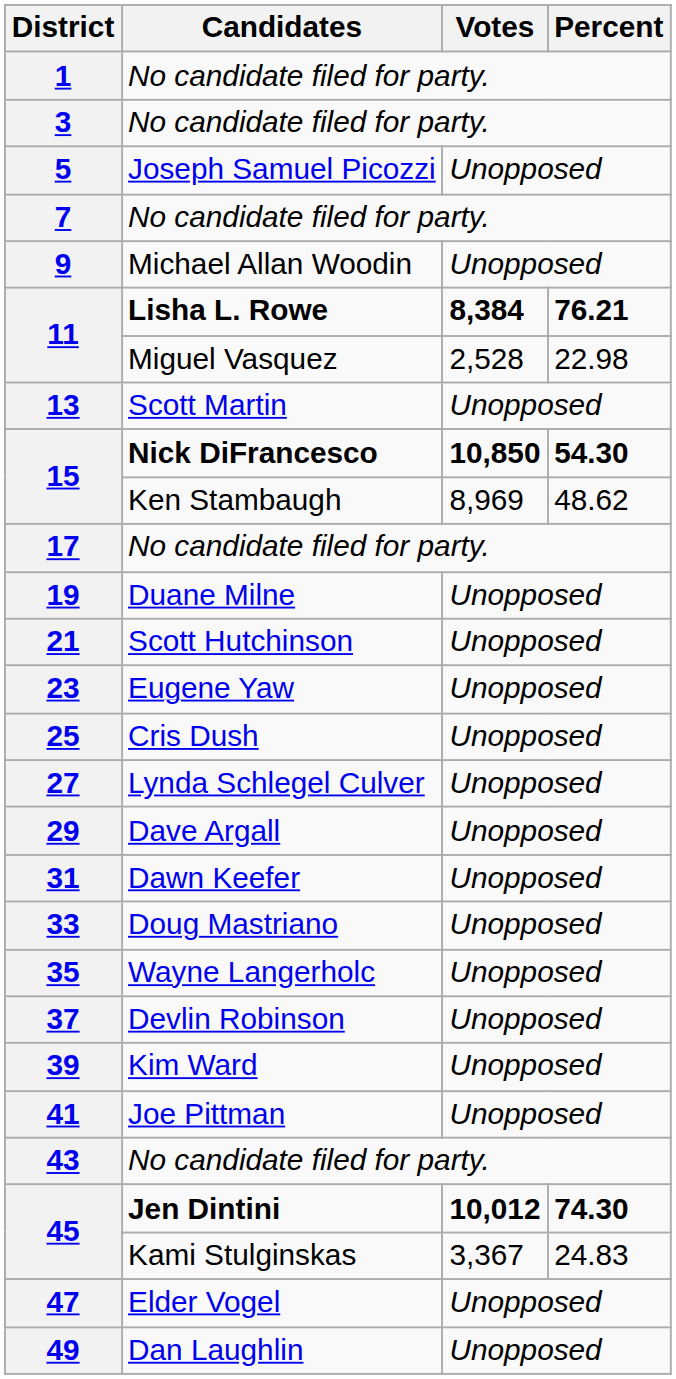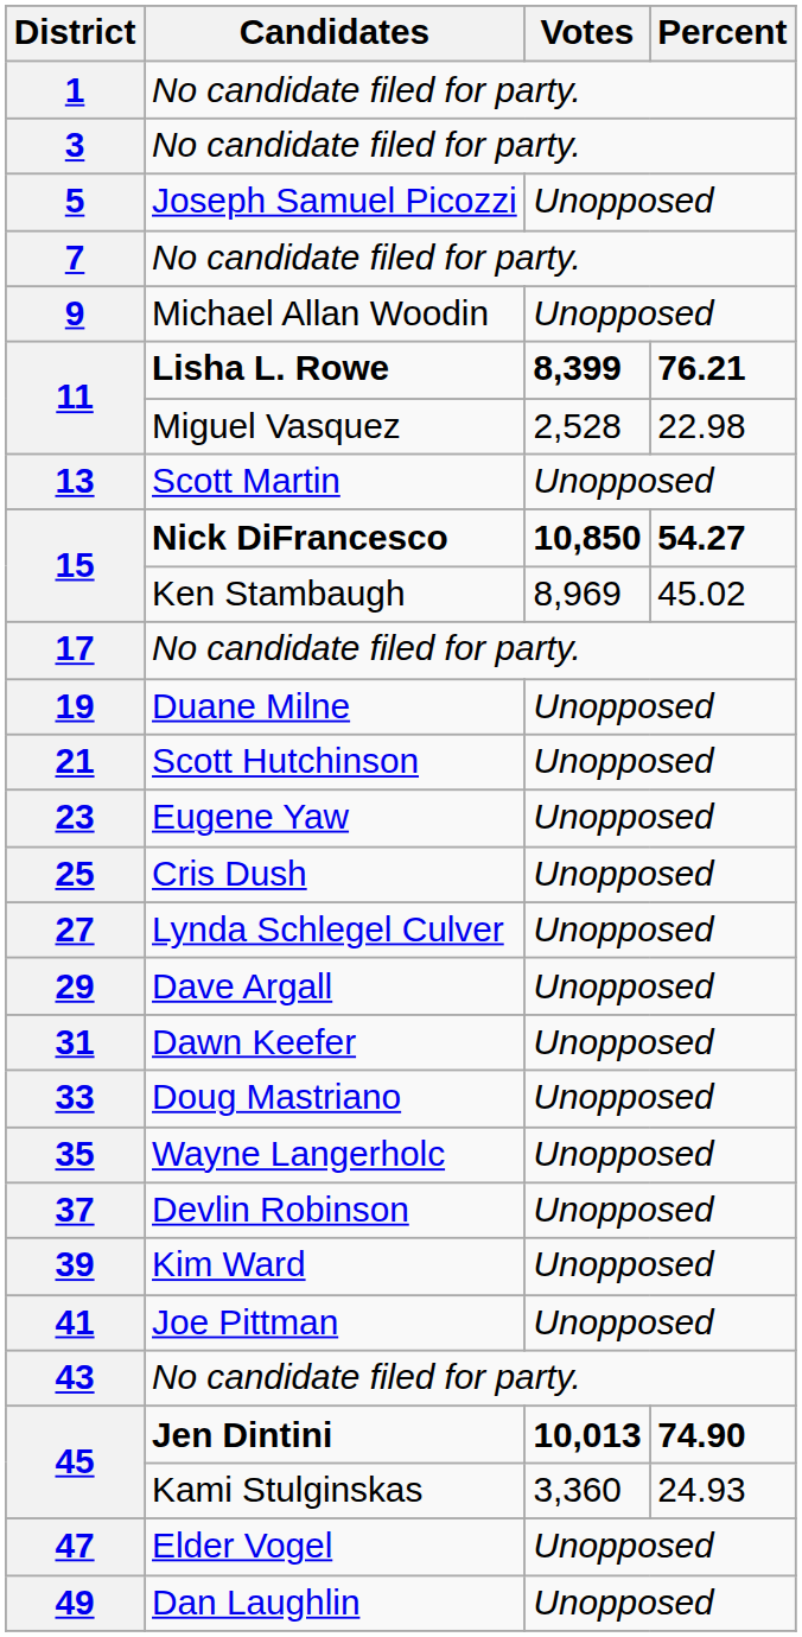11 / Lisha L. Rowe | Votes: 8,384 -> 8,399
15 / Nick DiFrancesco | Percent: 54.30 -> 54.27
15 / Ken Stambaugh | Percent: 48.62 -> 45.02
45 / Jen Dintini | Votes: 10,012 -> 10,013
45 / Jen Dintini | Percent: 74.30 -> 74.90
45 / Kami Stulginskas | Votes: 3,367 -> 3,360
45 / Kami Stulginskas | Percent: 24.83 -> 24.93
